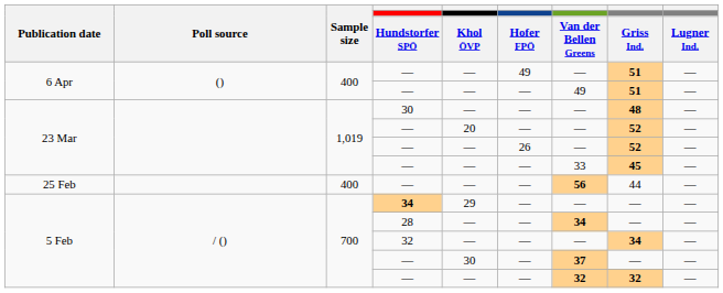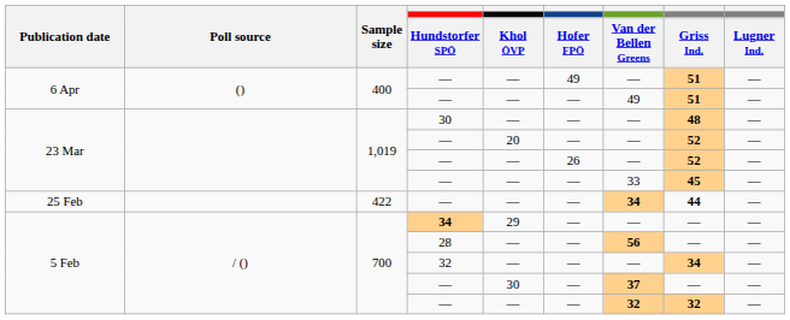25 Feb / — | Sample size: 400 -> 422
25 Feb / — | column 7: 56 -> 34
25 Feb / — | column 8: normal -> bold
28 | column 7: 34 -> 56
